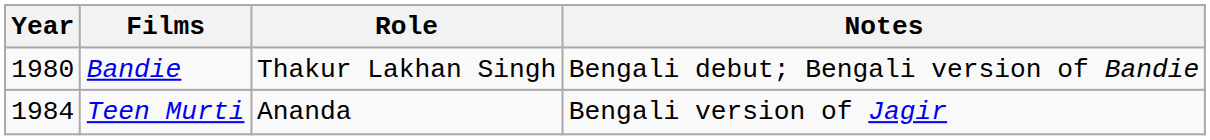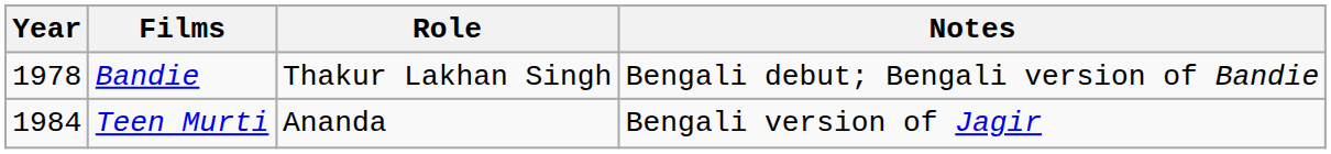Bandie | Year: 1980 -> 1978
